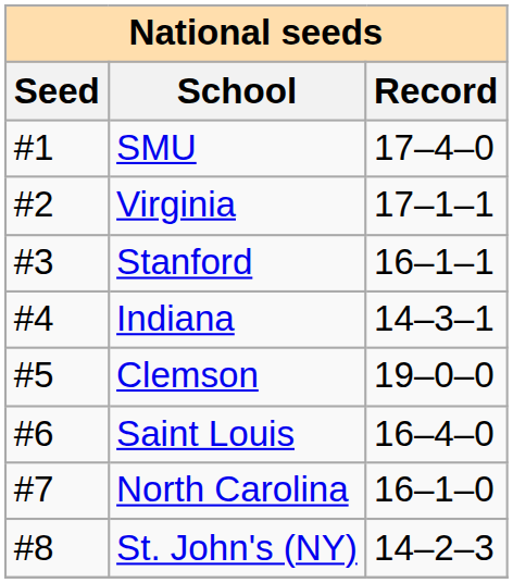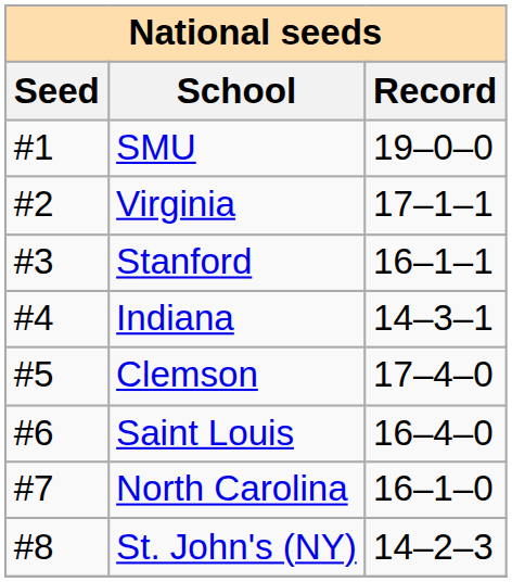SMU | Record: 17–4–0 -> 19–0–0
Clemson | Record: 19–0–0 -> 17–4–0
